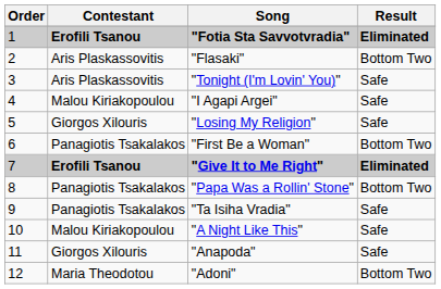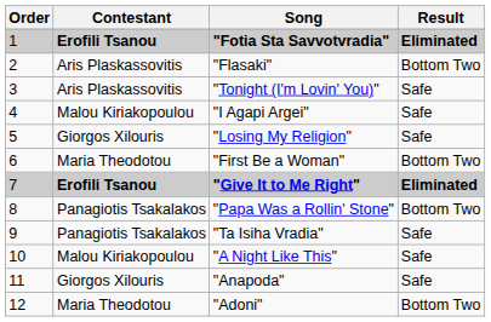"First Be a Woman" | Contestant: Panagiotis Tsakalakos -> Maria Theodotou
